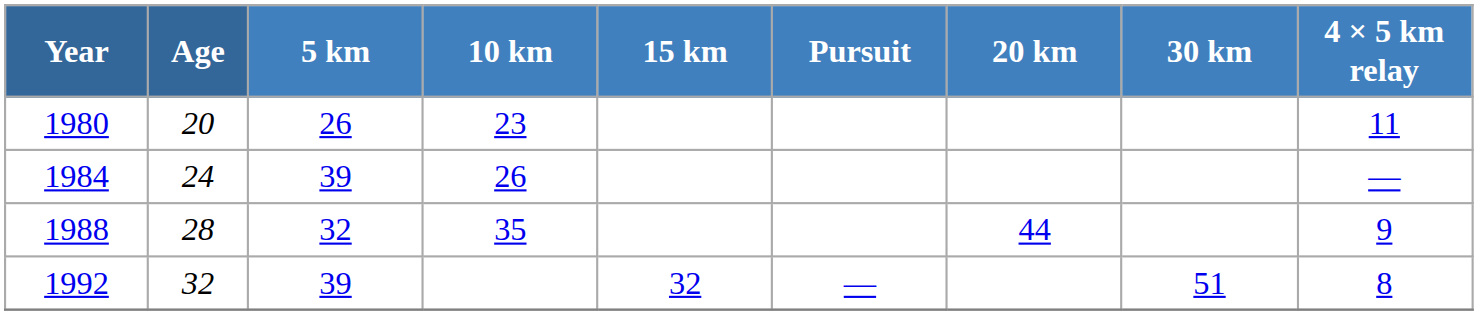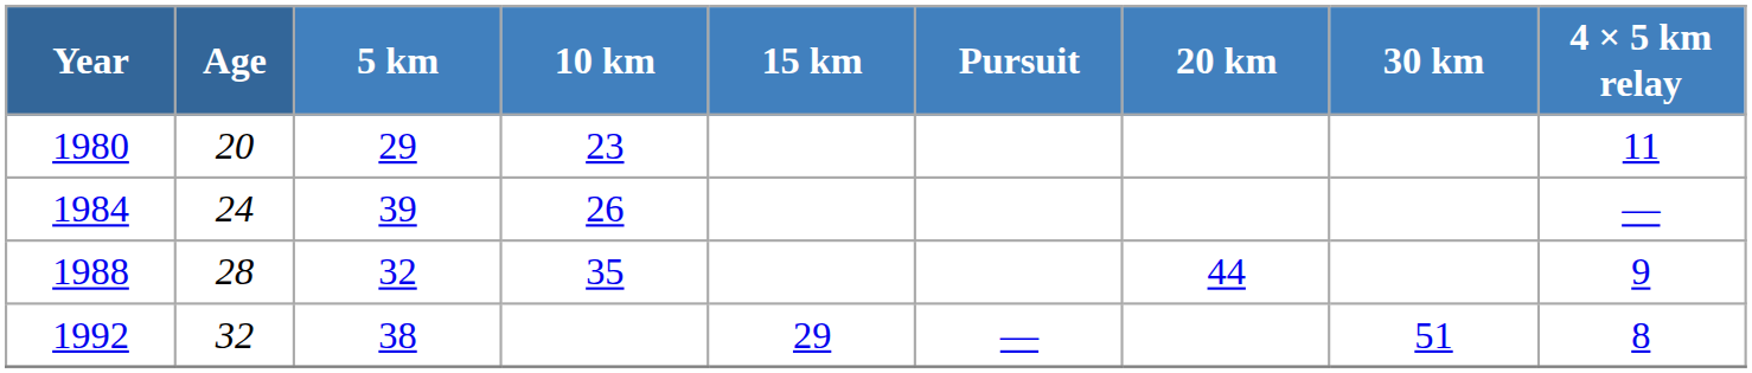1980 | 5 km: 26 -> 29
1992 | 5 km: 39 -> 38
1992 | 15 km: 32 -> 29
